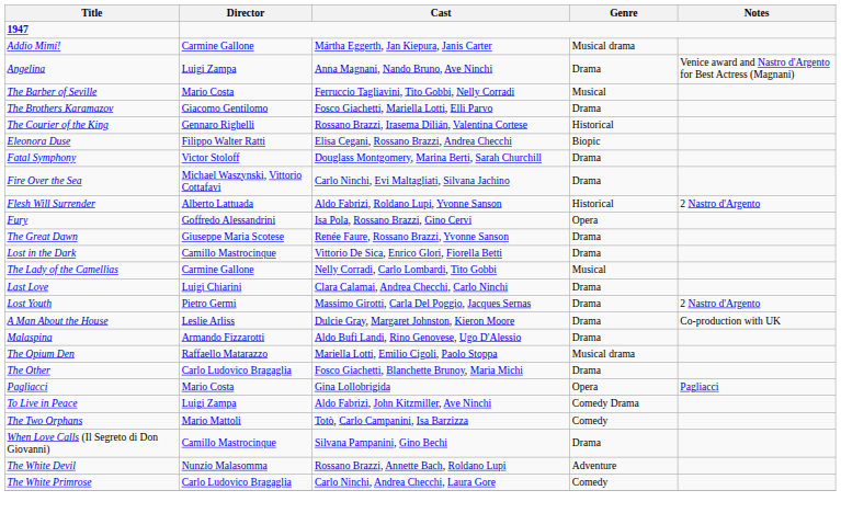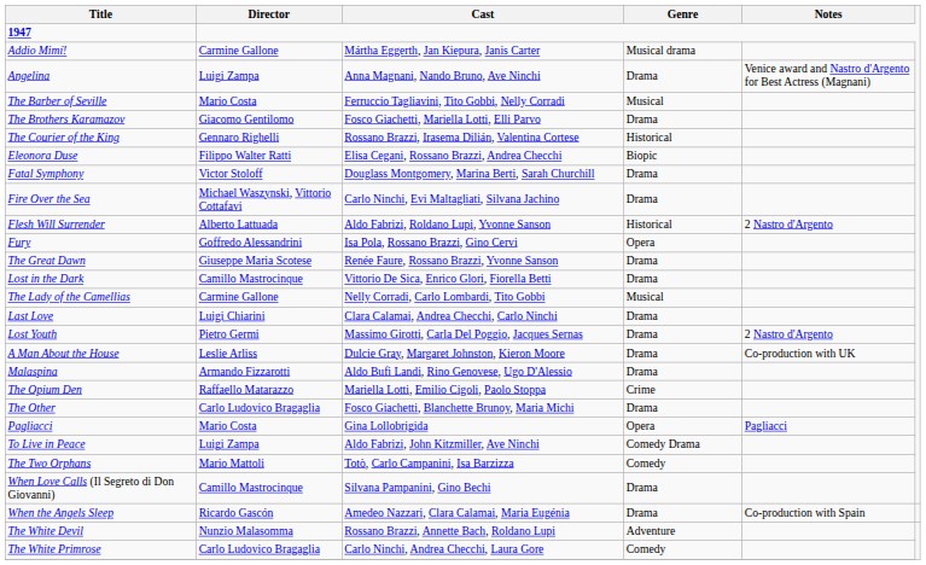The Opium Den | Genre: Musical drama -> Crime
+ row: When the Angels Sleep | Ricardo Gascón | Amedeo Nazzari, Clara Calamai, Maria Eugénia | Drama | Co-production with Spain
